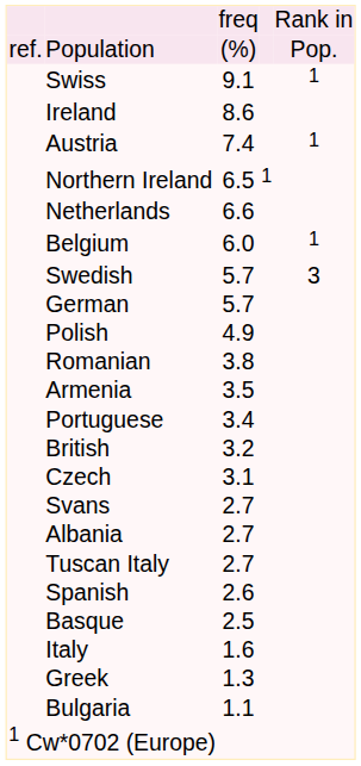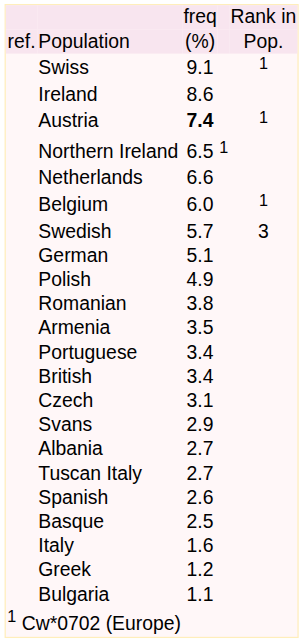Austria | column 3: normal -> bold
German | column 3: 5.7 -> 5.1
British | column 3: 3.2 -> 3.4
Svans | column 3: 2.7 -> 2.9
Greek | column 3: 1.3 -> 1.2
